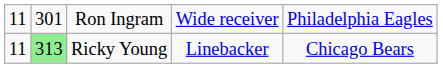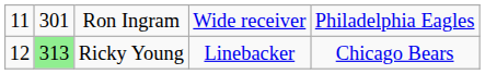Ricky Young | column 1: 11 -> 12
